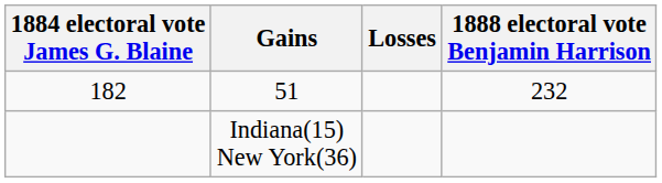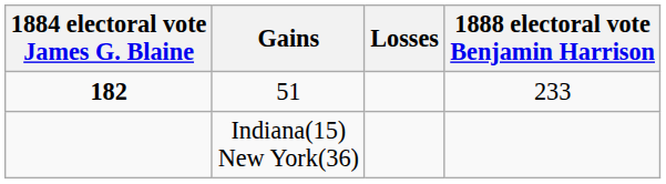51 | 1884 electoral vote James G. Blaine: normal -> bold
51 | 1888 electoral vote Benjamin Harrison: 232 -> 233
